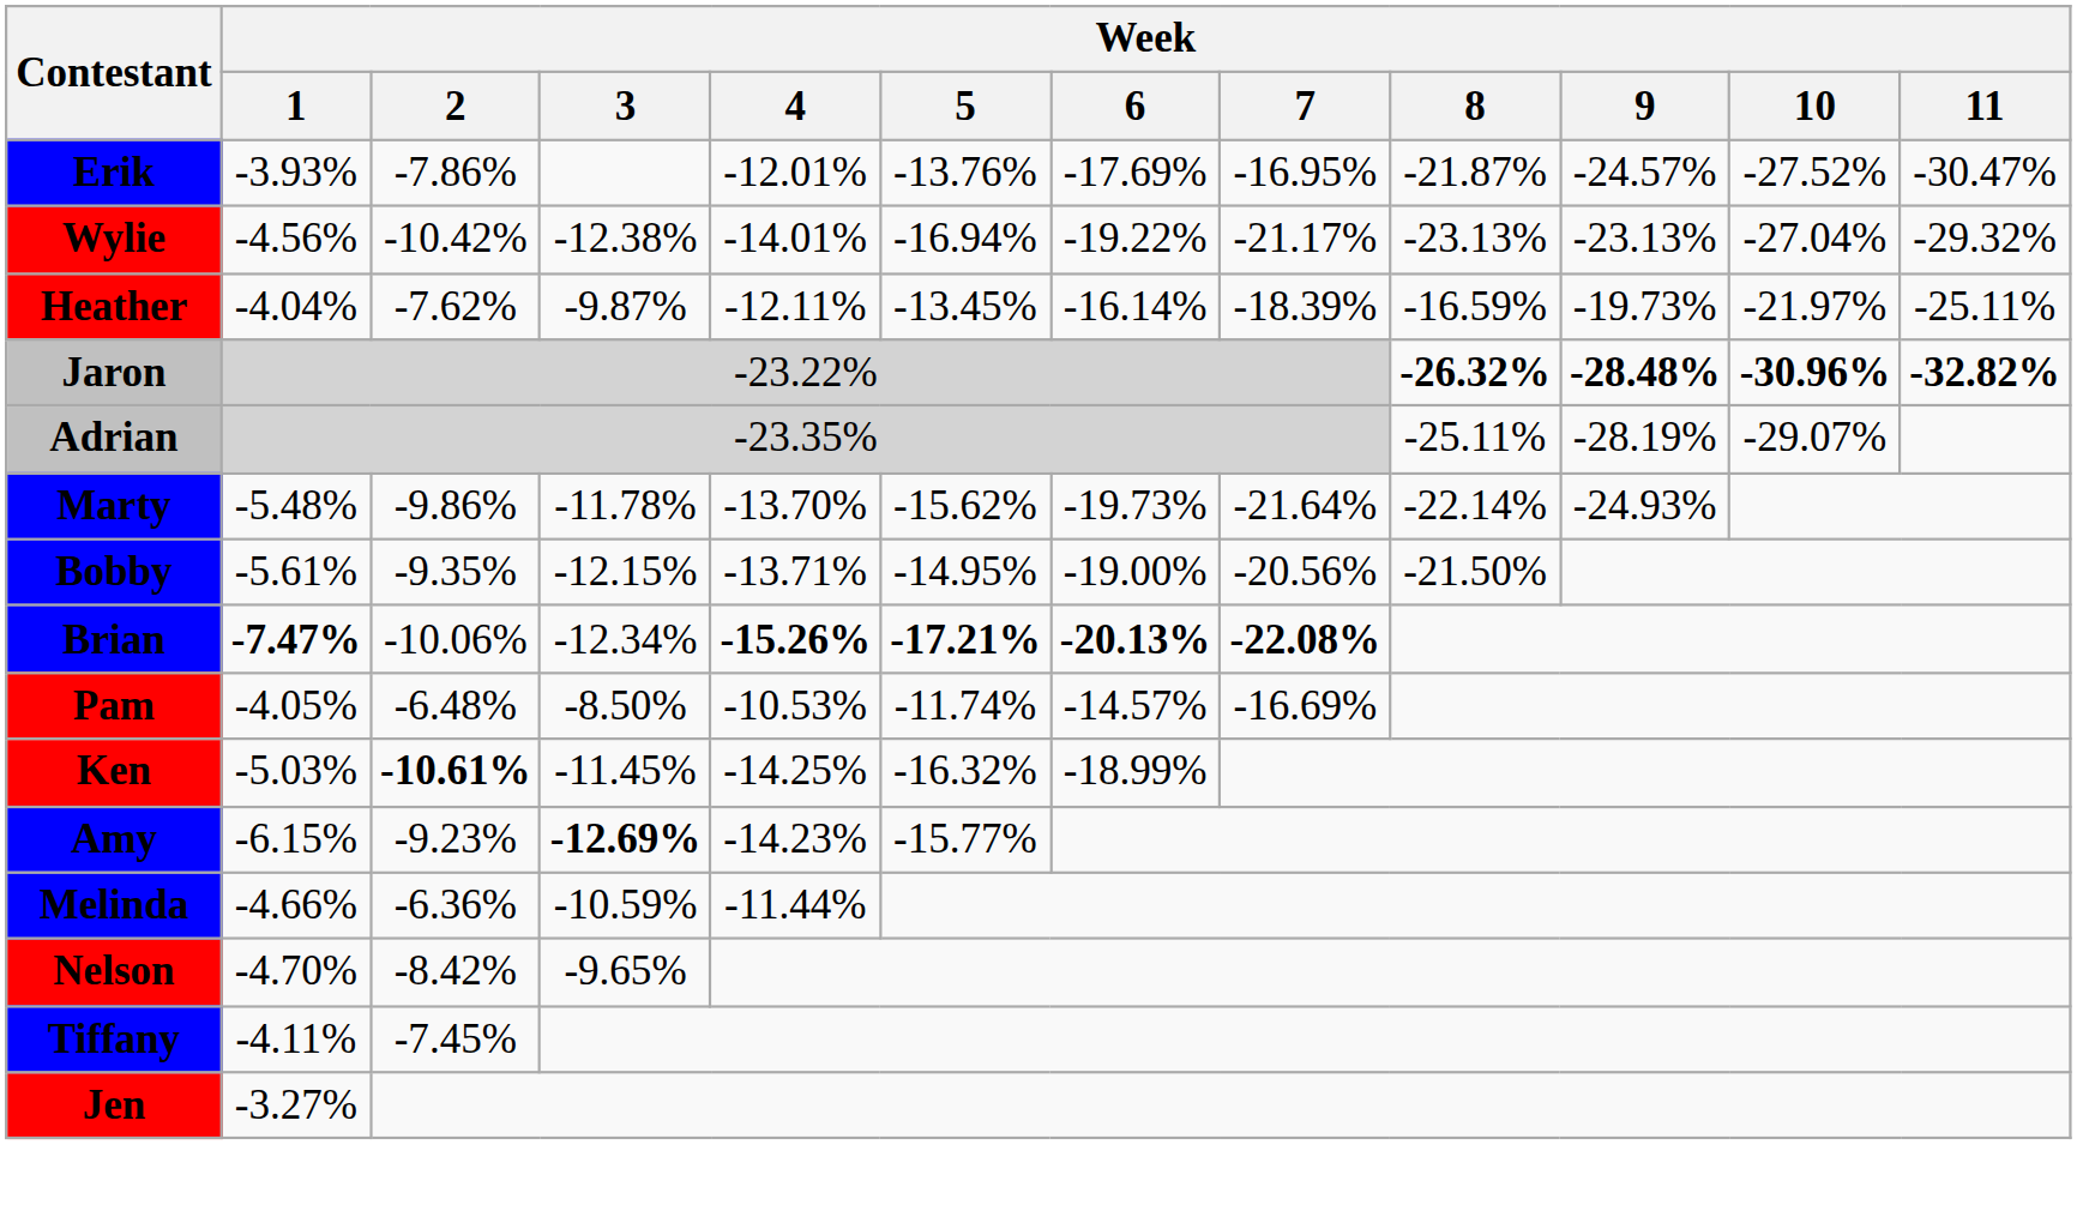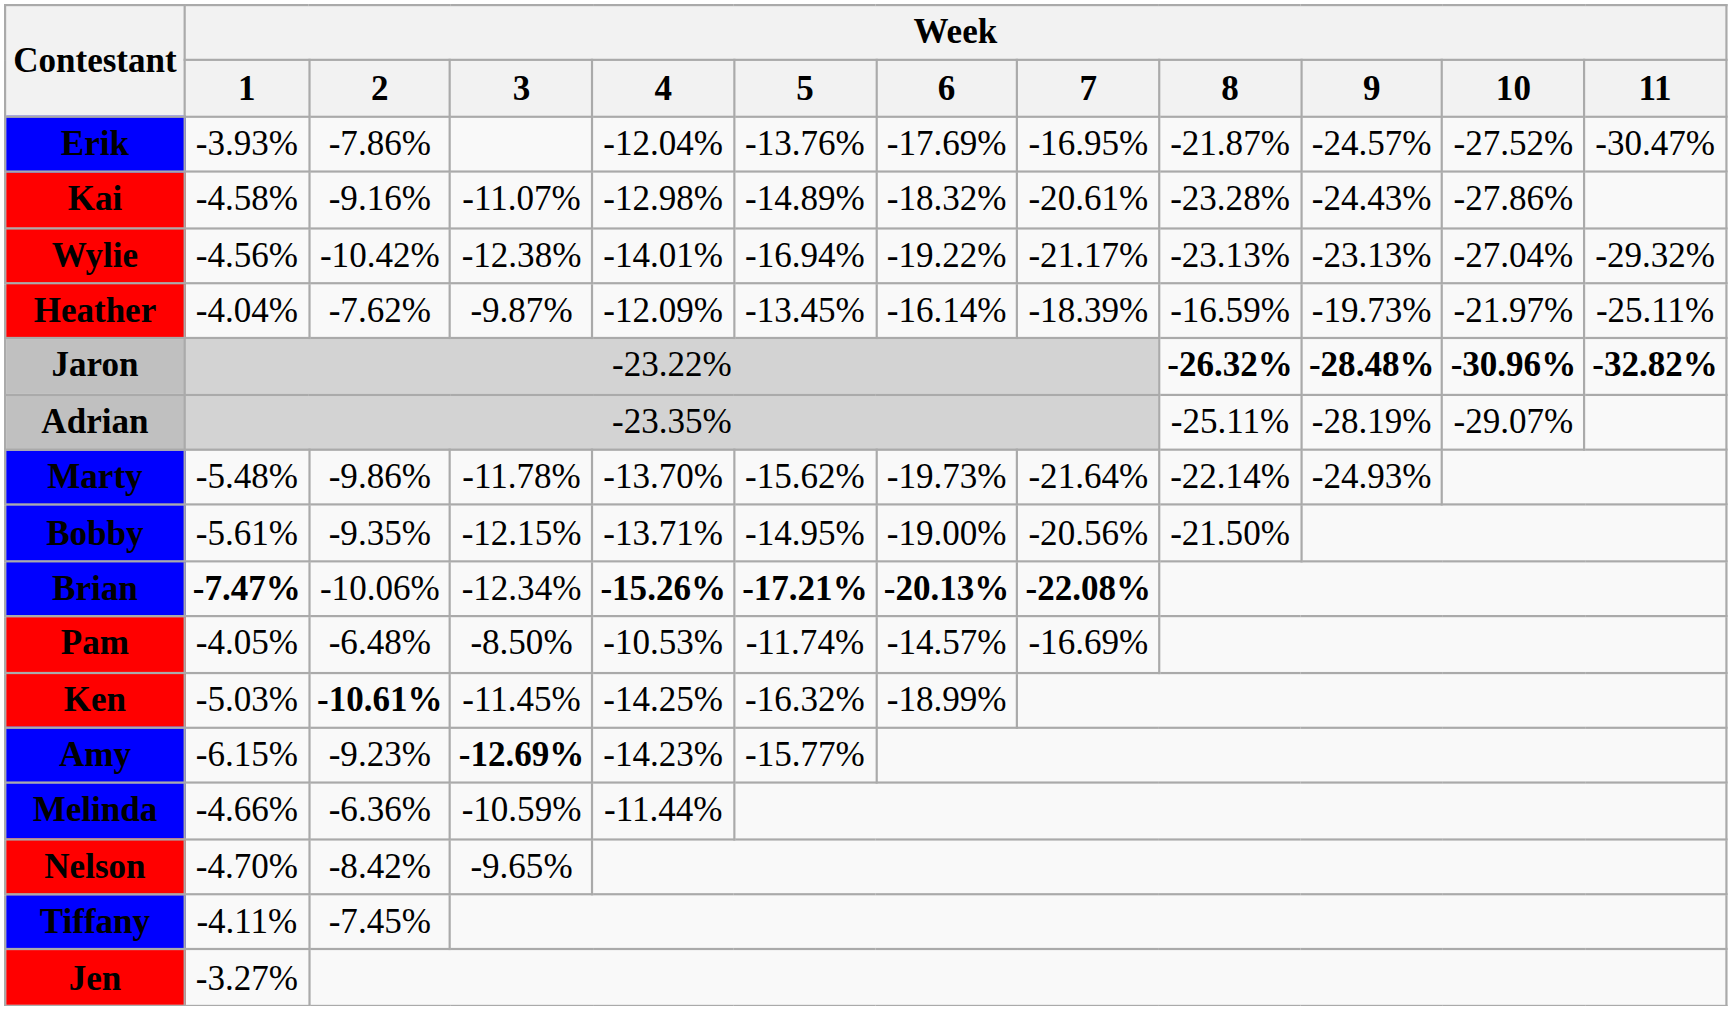Erik | Week / 4: -12.01% -> -12.04%
+ row: Kai | -4.58% | -9.16% | -11.07% | -12.98% | -14.89% | -18.32% | -20.61% | -23.28% | -24.43% | -27.86%
Heather | Week / 4: -12.11% -> -12.09%
